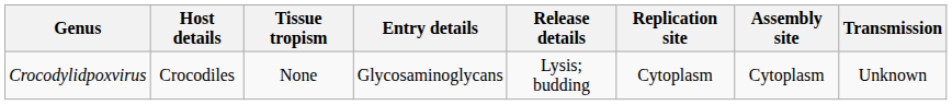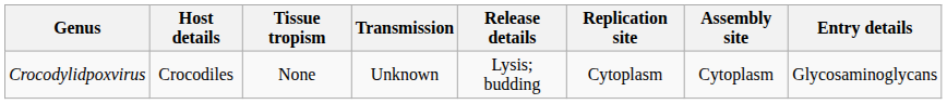columns swapped: Entry details <-> Transmission
